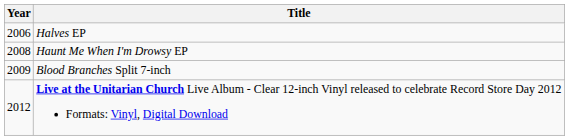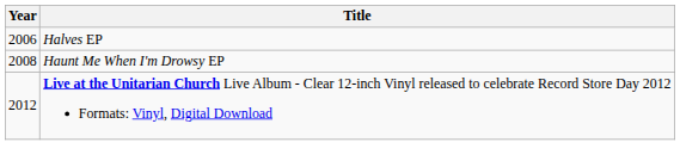- row: 2009 | Blood Branches Split 7-inch
